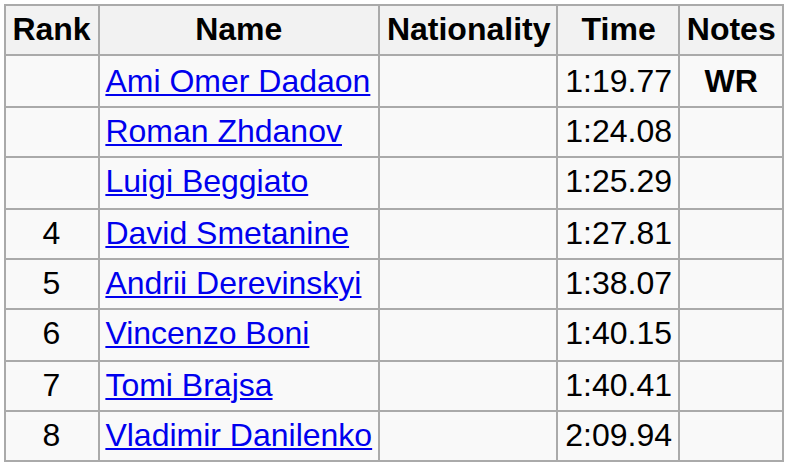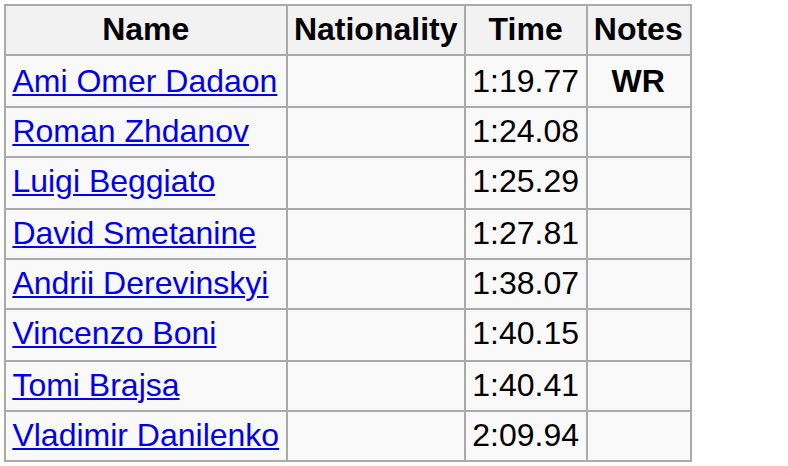- column: Rank | 4 | 5 | 6 | 7 | 8
